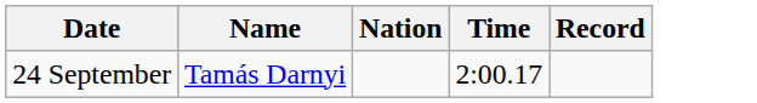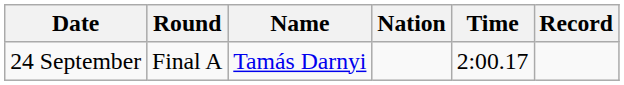+ column: Round | Final A
